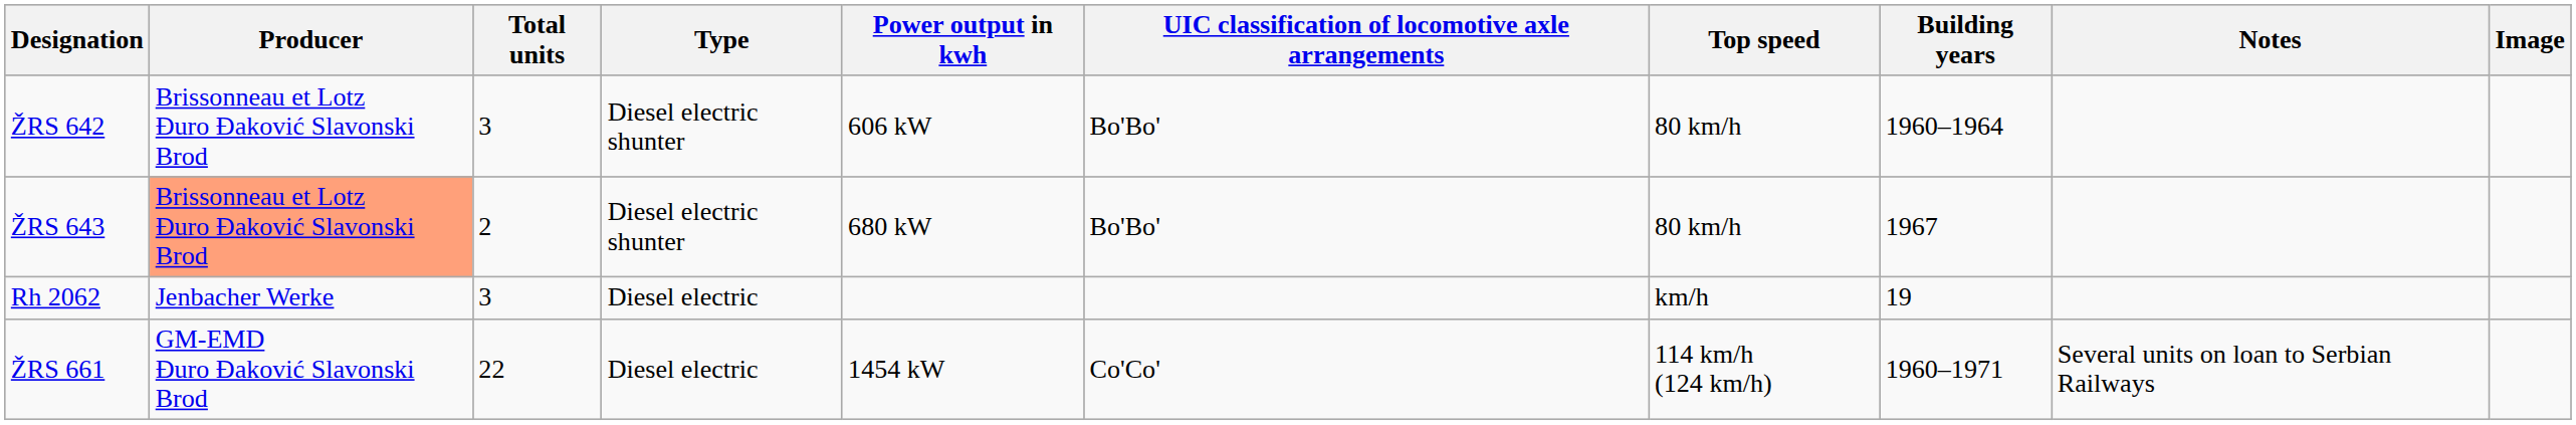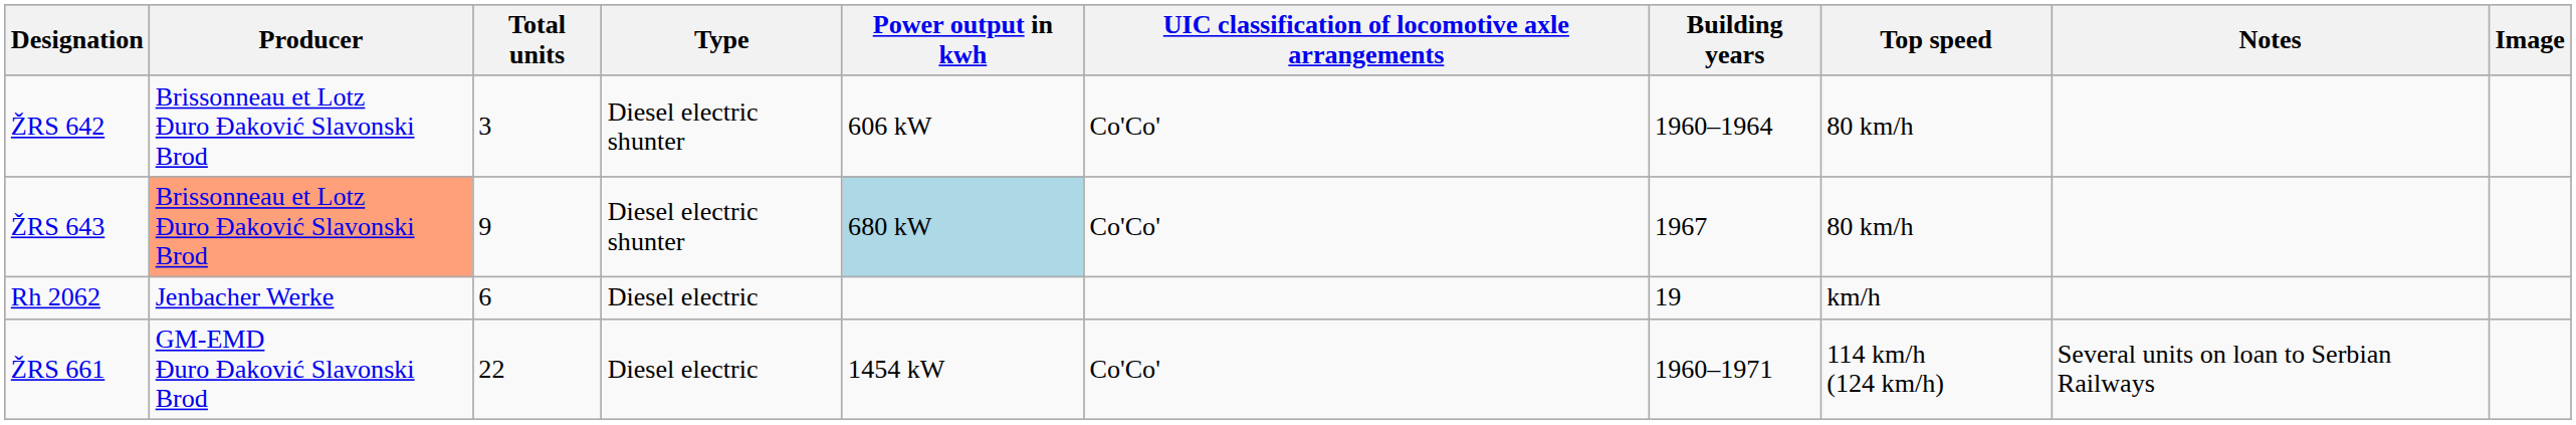columns swapped: Top speed <-> Building years
ŽRS 642 | UIC classification of locomotive axle arrangements: Bo'Bo' -> Co'Co'
ŽRS 643 | Total units: 2 -> 9
ŽRS 643 | Power output in kwh: no background -> lightblue background
ŽRS 643 | UIC classification of locomotive axle arrangements: Bo'Bo' -> Co'Co'
Rh 2062 | Total units: 3 -> 6
